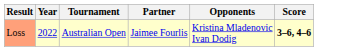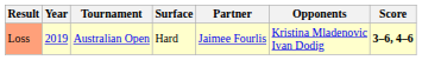+ column: Surface | Hard
Loss | Year: 2022 -> 2019
